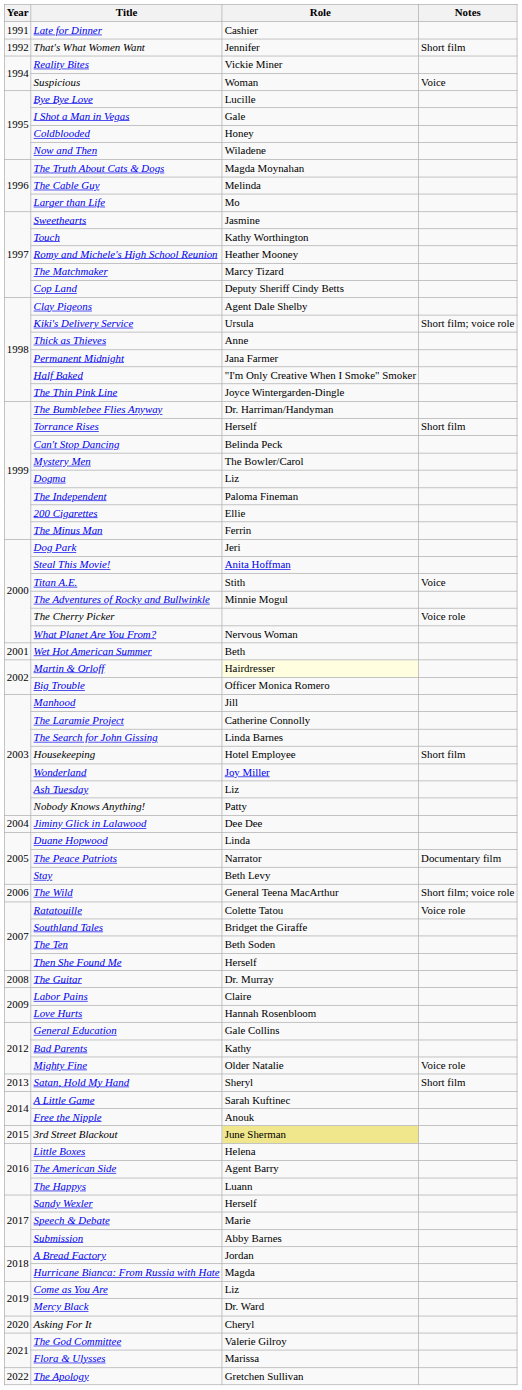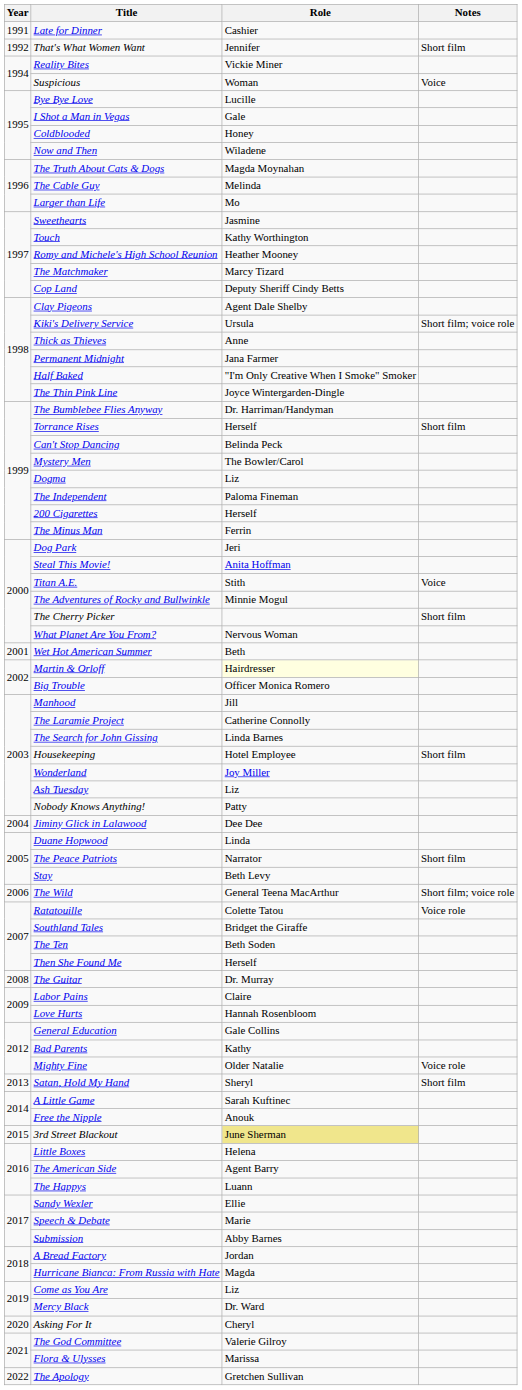200 Cigarettes | Role: Ellie -> Herself
The Cherry Picker | Notes: Voice role -> Short film
The Peace Patriots | Notes: Documentary film -> Short film
Sandy Wexler | Role: Herself -> Ellie
